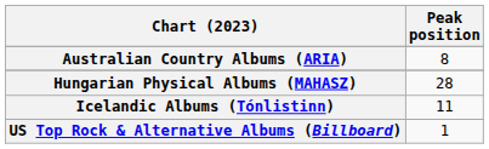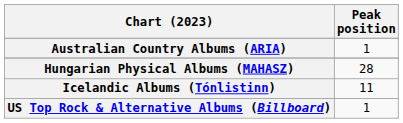Australian Country Albums (ARIA) | Peak position: 8 -> 1
